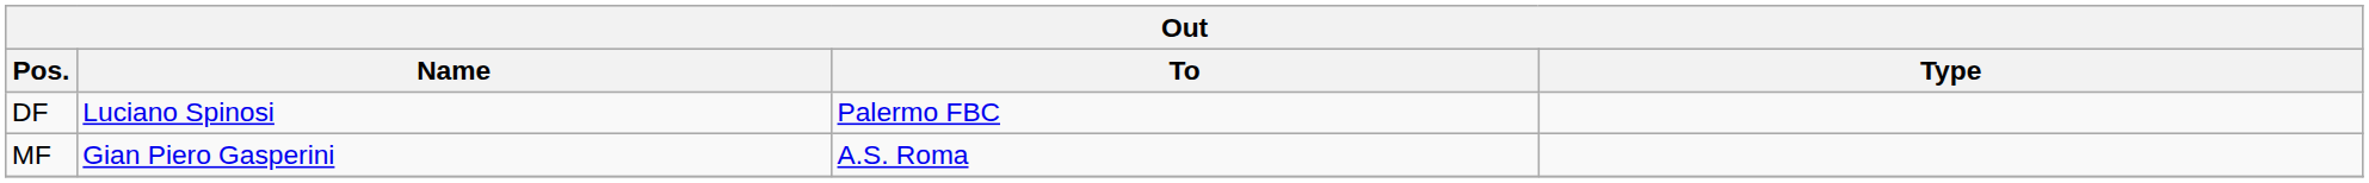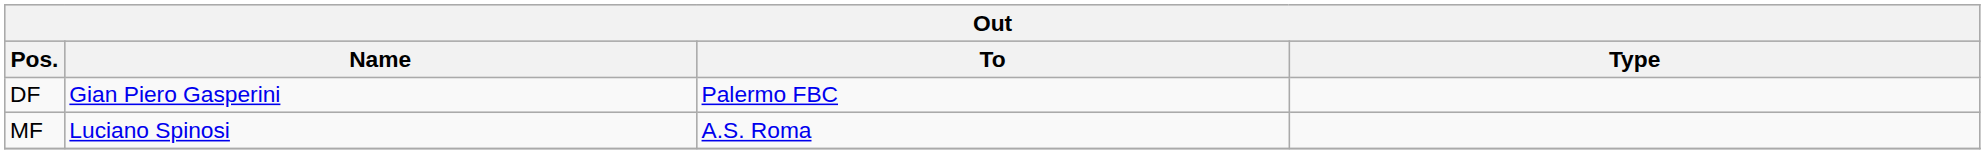DF | Name: Luciano Spinosi -> Gian Piero Gasperini
MF | Name: Gian Piero Gasperini -> Luciano Spinosi
